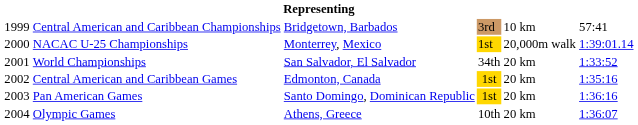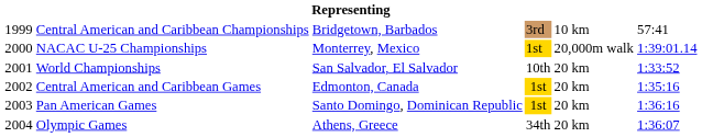World Championships | column 4: 34th -> 10th
Olympic Games | column 4: 10th -> 34th
